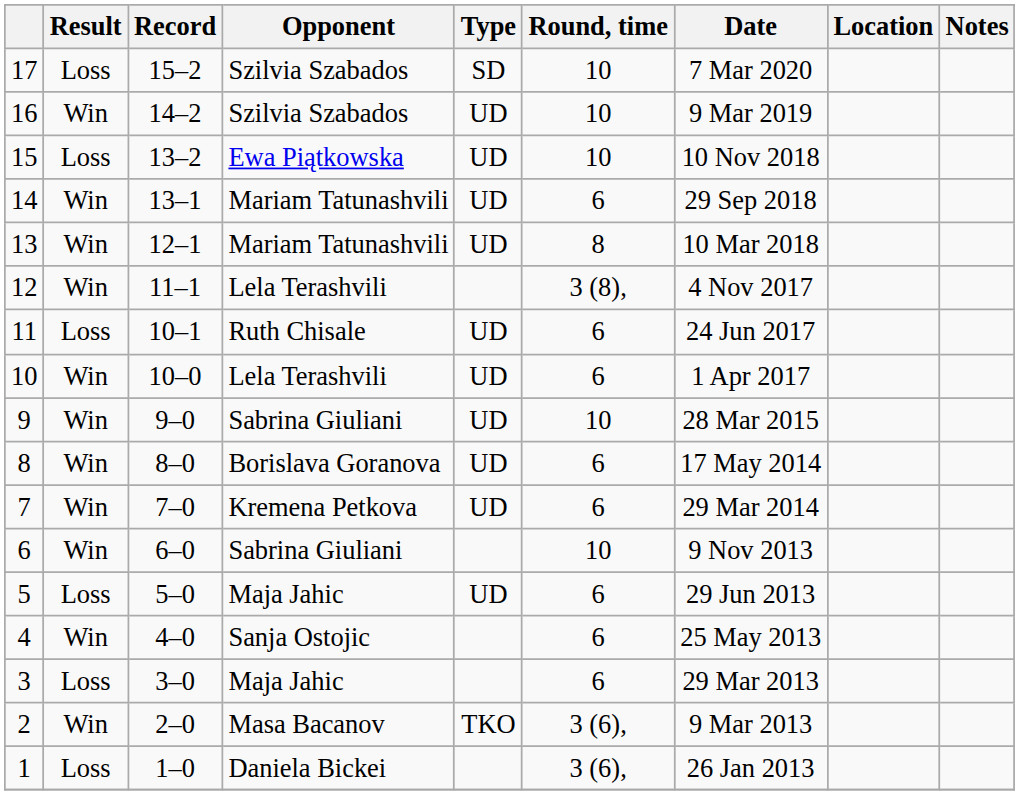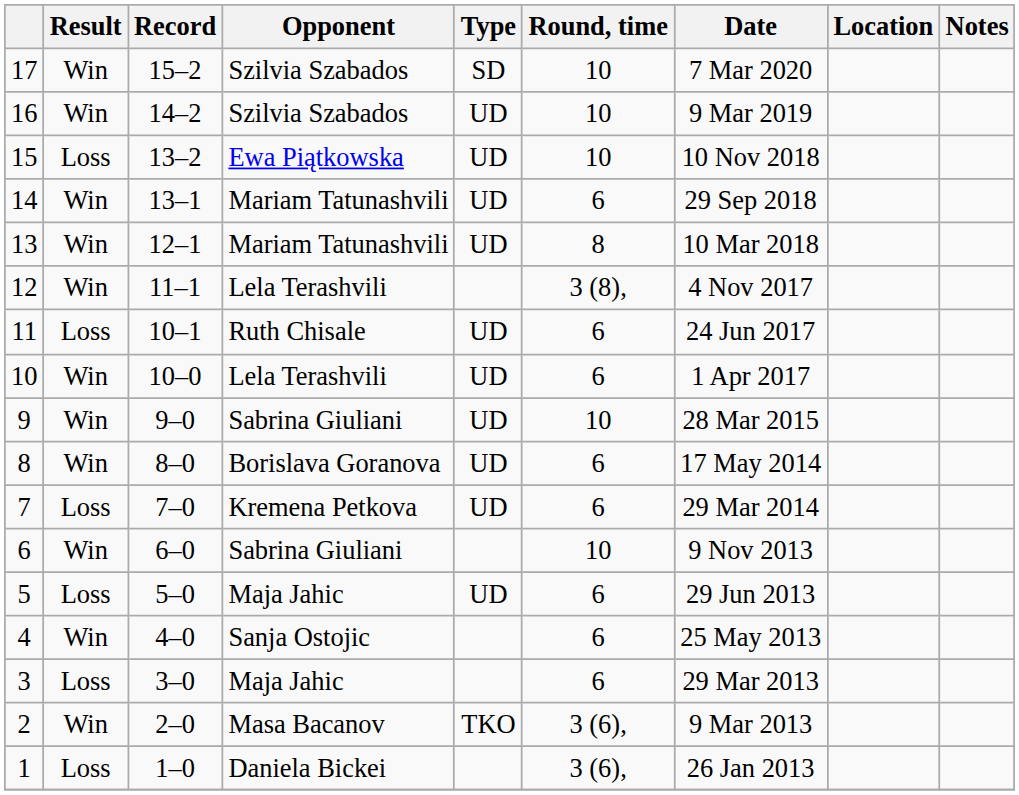17 | Result: Loss -> Win
7 | Result: Win -> Loss
